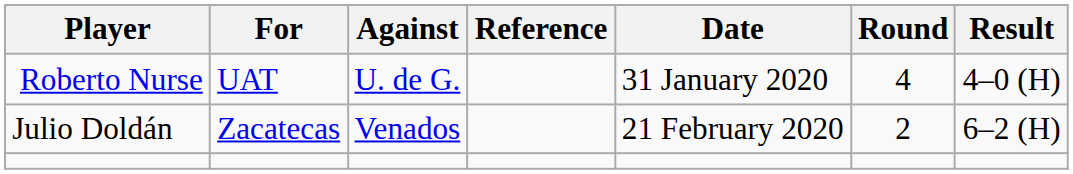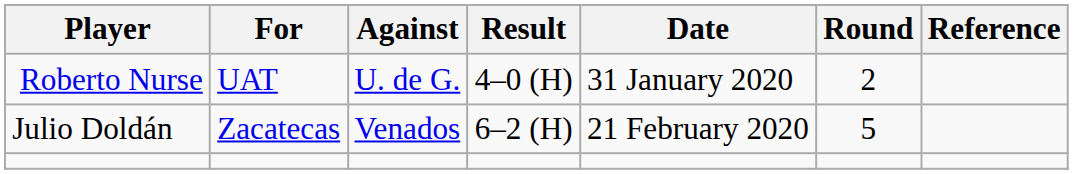columns swapped: Result <-> Reference
Roberto Nurse | Round: 4 -> 2
Julio Doldán | Round: 2 -> 5
